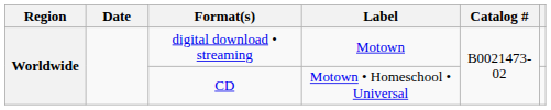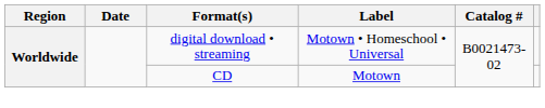digital download • streaming | Label: Motown -> Motown • Homeschool • Universal
CD | Label: Motown • Homeschool • Universal -> Motown
